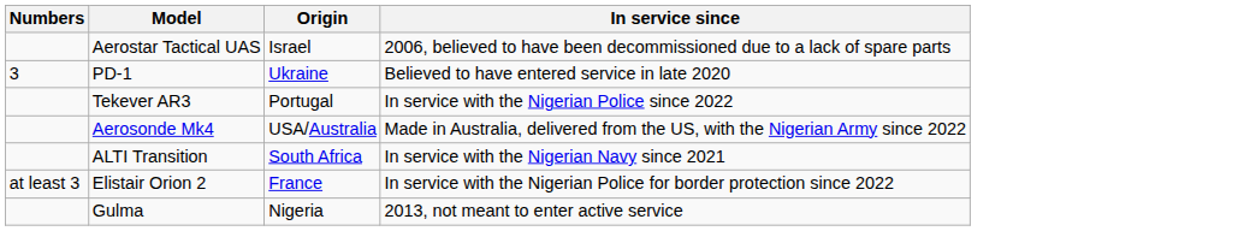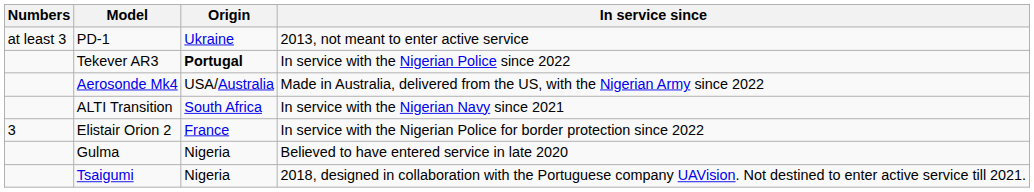- row: Aerostar Tactical UAS | Israel | 2006, believed to have been decommissioned due to a lack of spare parts
PD-1 | Numbers: 3 -> at least 3
PD-1 | In service since: Believed to have entered service in late 2020 -> 2013, not meant to enter active service
Tekever AR3 | Origin: normal -> bold
Elistair Orion 2 | Numbers: at least 3 -> 3
Gulma | In service since: 2013, not meant to enter active service -> Believed to have entered service in late 2020
+ row: Tsaigumi | Nigeria | 2018, designed in collaboration with the Portuguese company UAVision. Not destined to enter active service till 2021.
